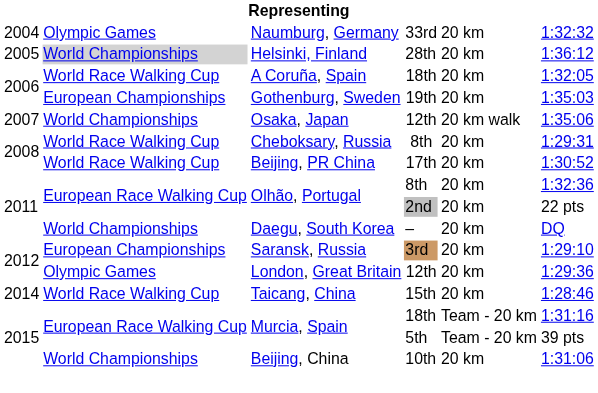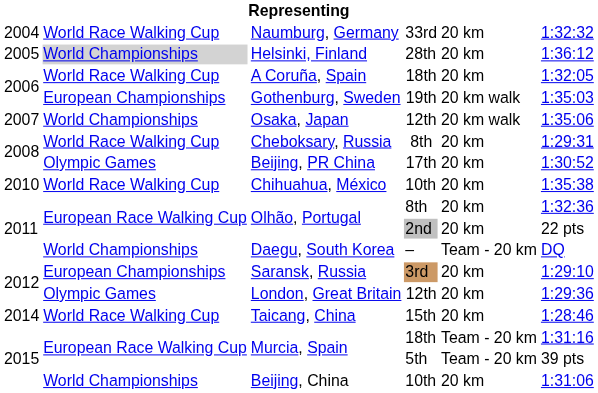Naumburg, Germany | column 2: Olympic Games -> World Race Walking Cup
Gothenburg, Sweden | column 5: 20 km -> 20 km walk
Beijing, PR China | column 2: World Race Walking Cup -> Olympic Games
+ row: 2010 | World Race Walking Cup | Chihuahua, México | 10th | 20 km | 1:35:38
Daegu, South Korea | column 5: 20 km -> Team - 20 km
